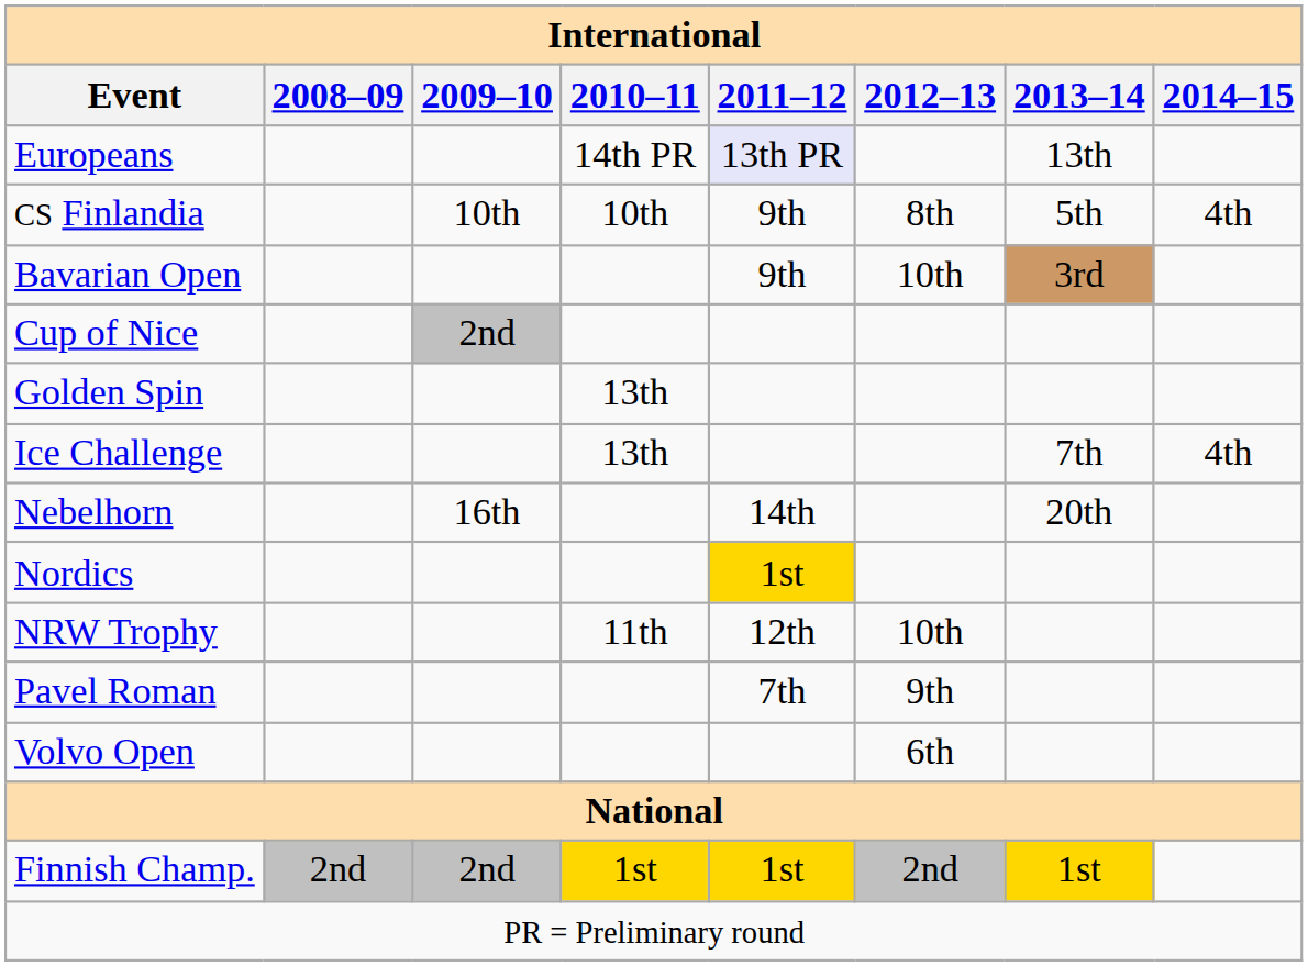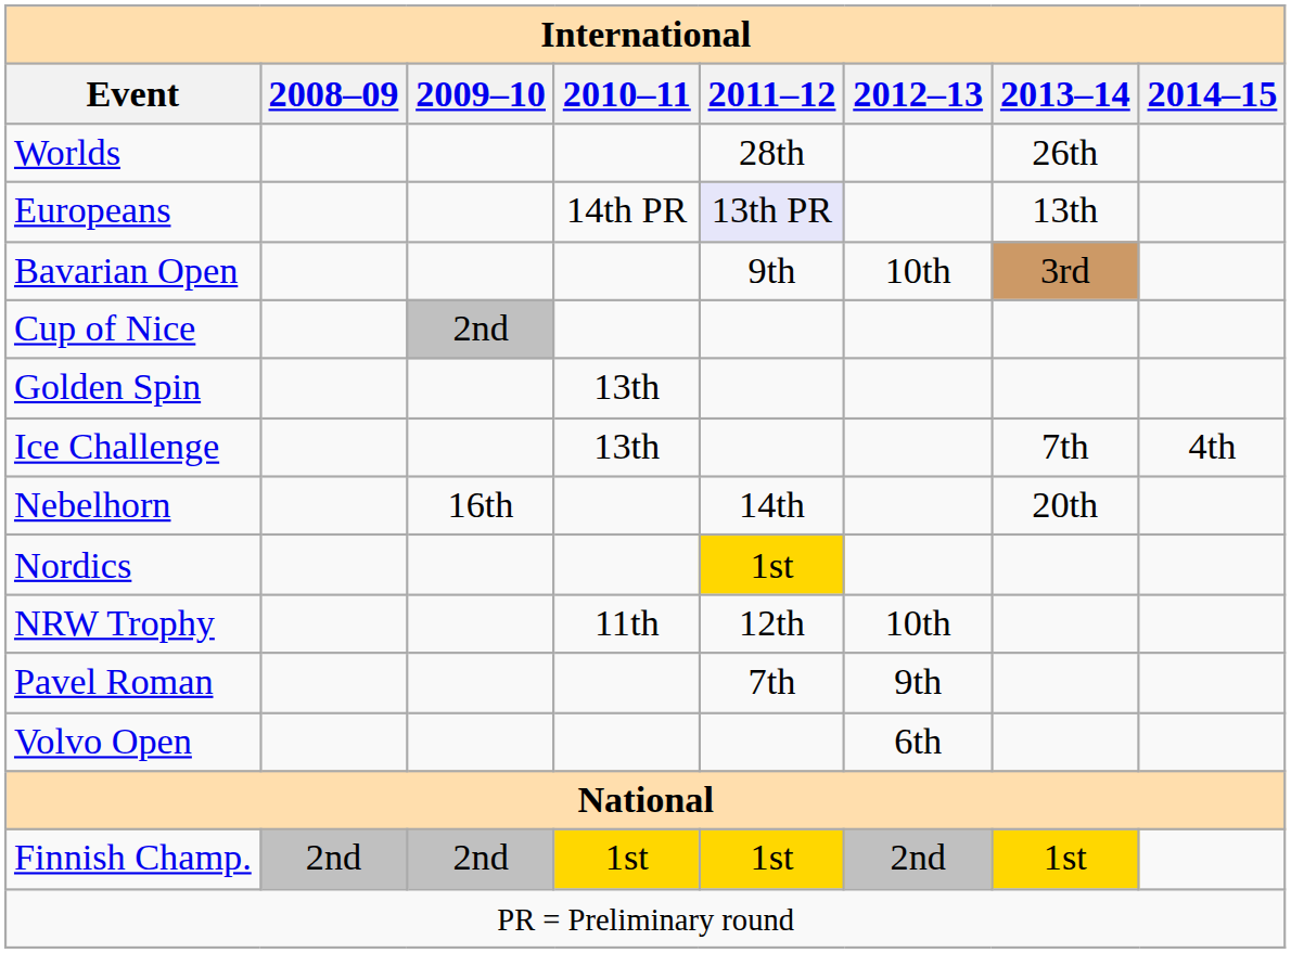+ row: Worlds | 28th | 26th
- row: CS Finlandia | 10th | 10th | 9th | 8th | 5th | 4th
